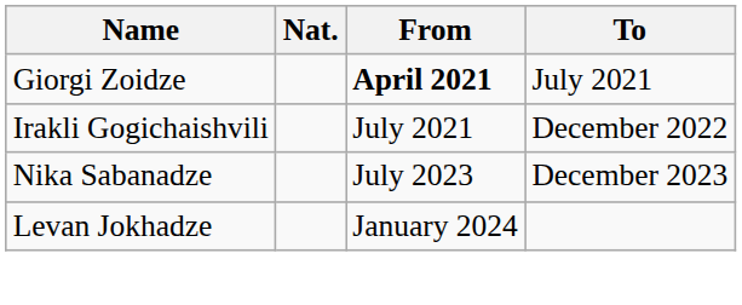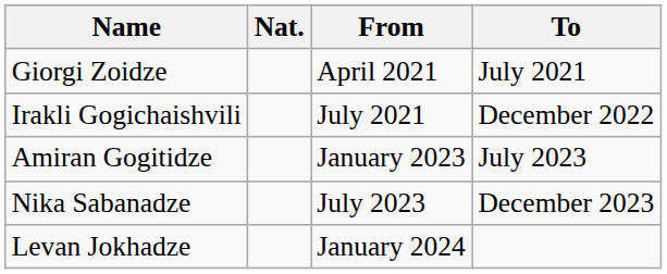Giorgi Zoidze | From: bold -> normal
+ row: Amiran Gogitidze | January 2023 | July 2023
